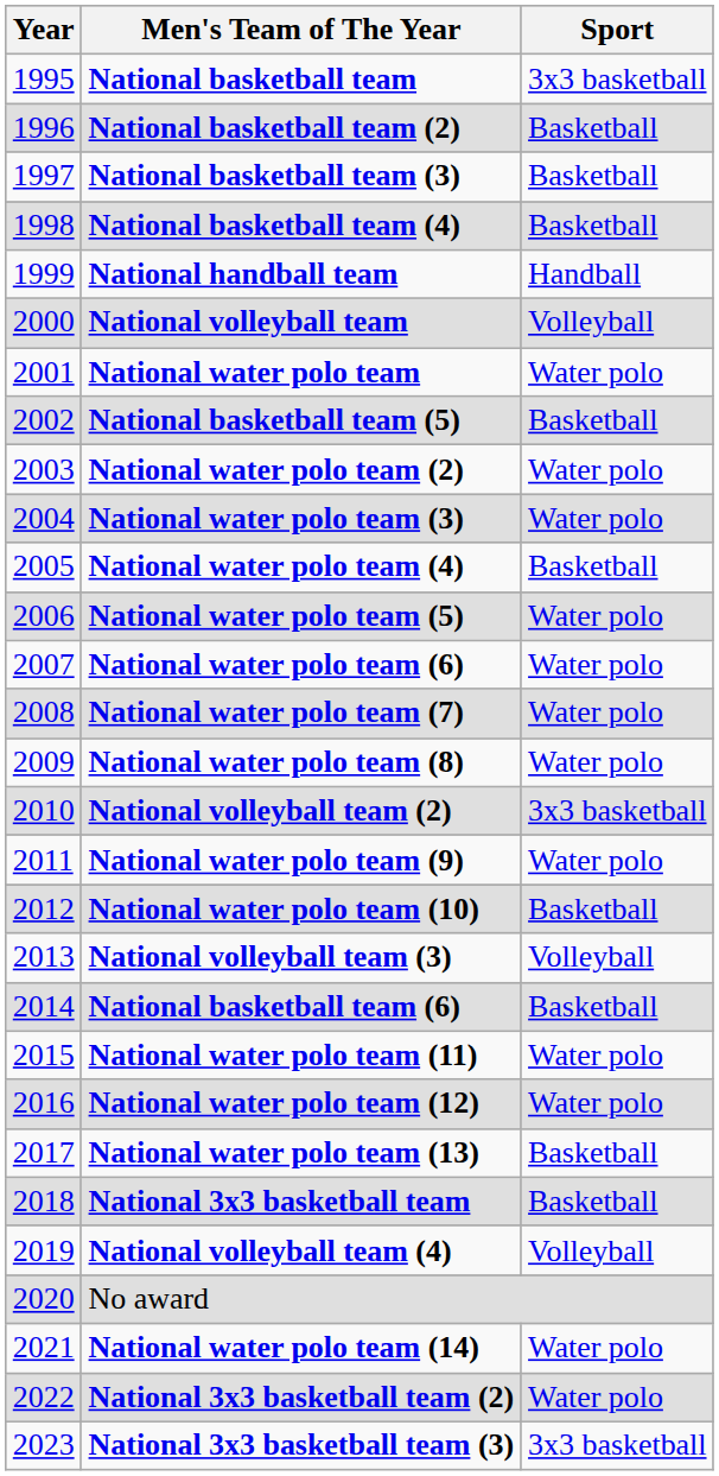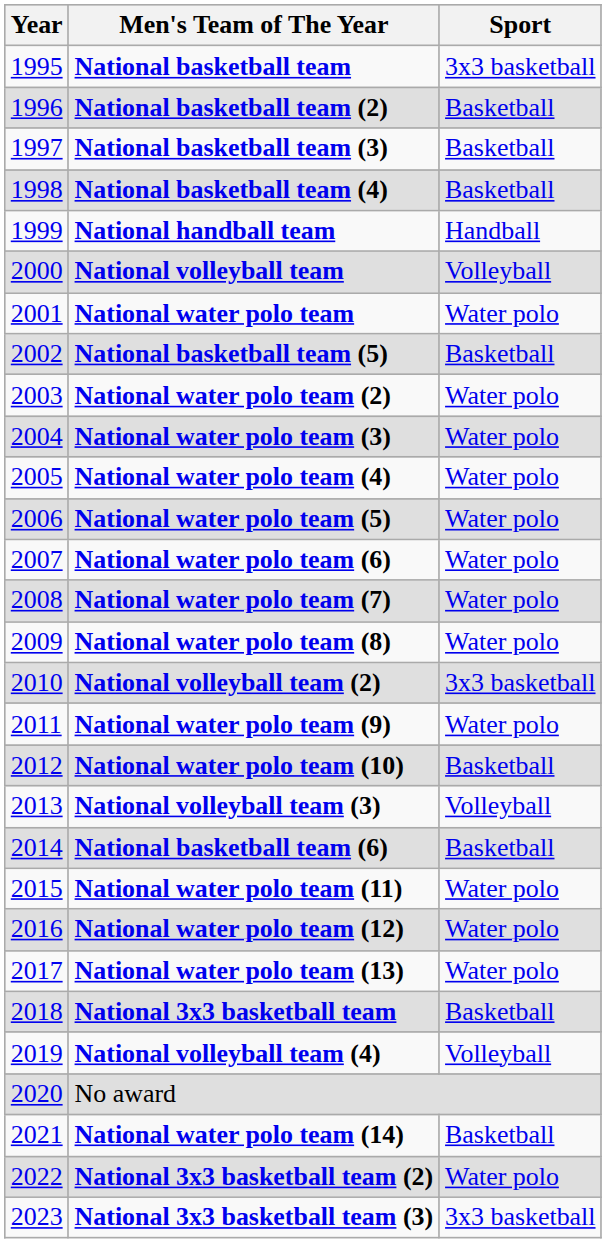National water polo team (4) | Sport: Basketball -> Water polo
National water polo team (13) | Sport: Basketball -> Water polo
National water polo team (14) | Sport: Water polo -> Basketball
